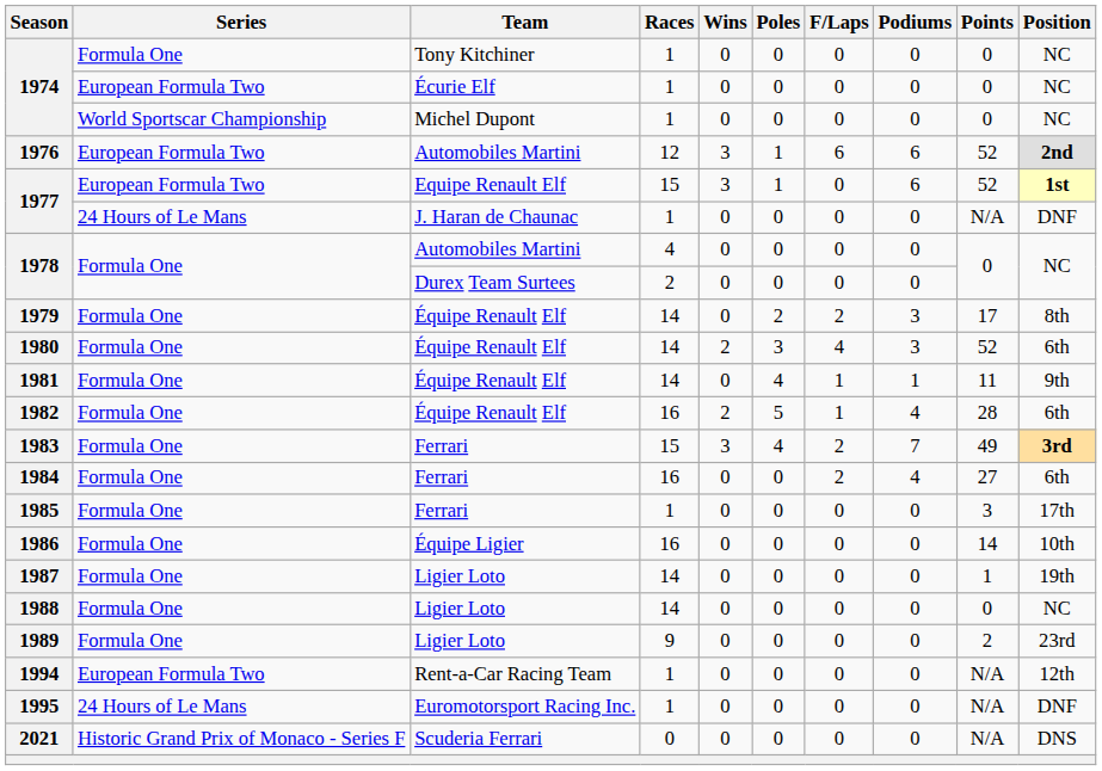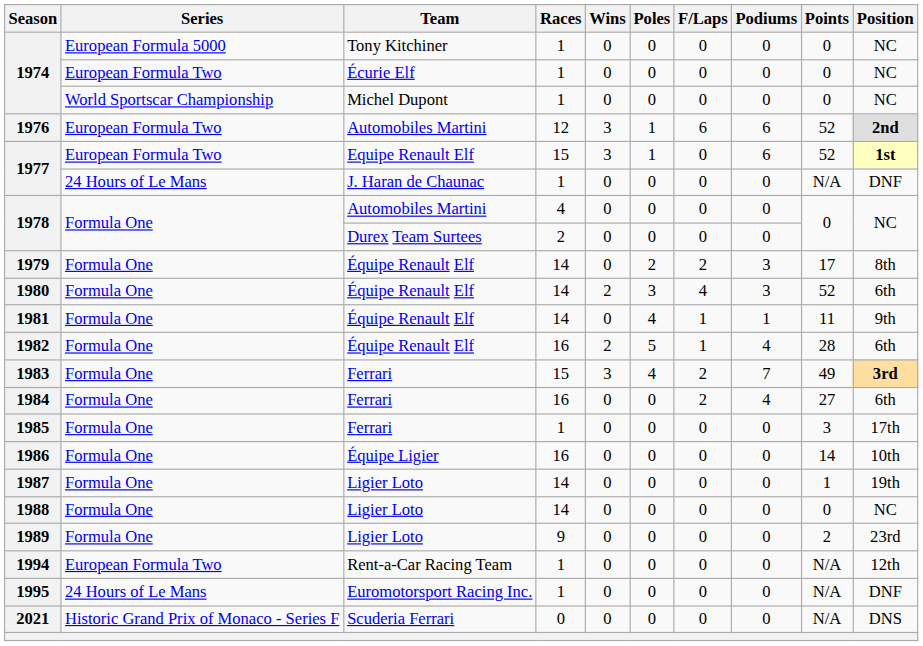1974 / Tony Kitchiner | Series: Formula One -> European Formula 5000
